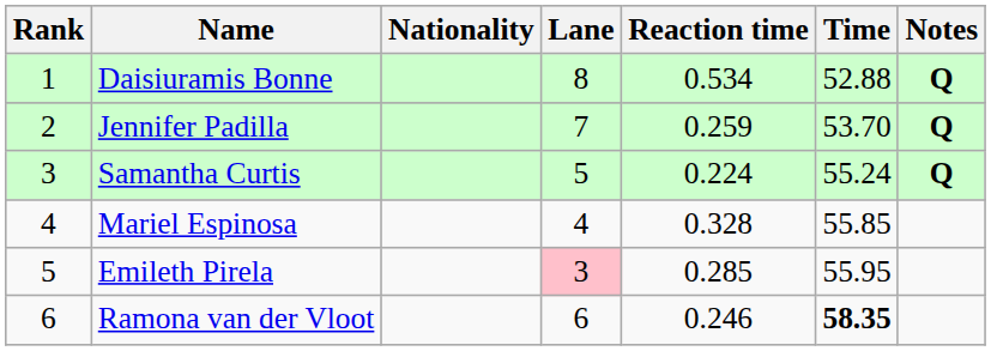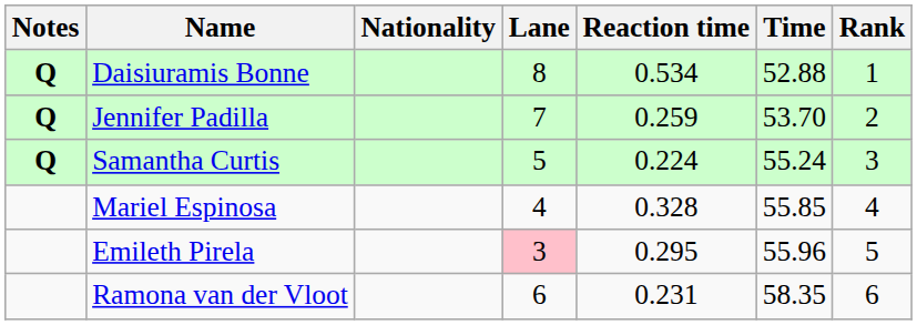columns swapped: Rank <-> Notes
Emileth Pirela | Reaction time: 0.285 -> 0.295
Emileth Pirela | Time: 55.95 -> 55.96
Ramona van der Vloot | Reaction time: 0.246 -> 0.231
Ramona van der Vloot | Time: bold -> normal
